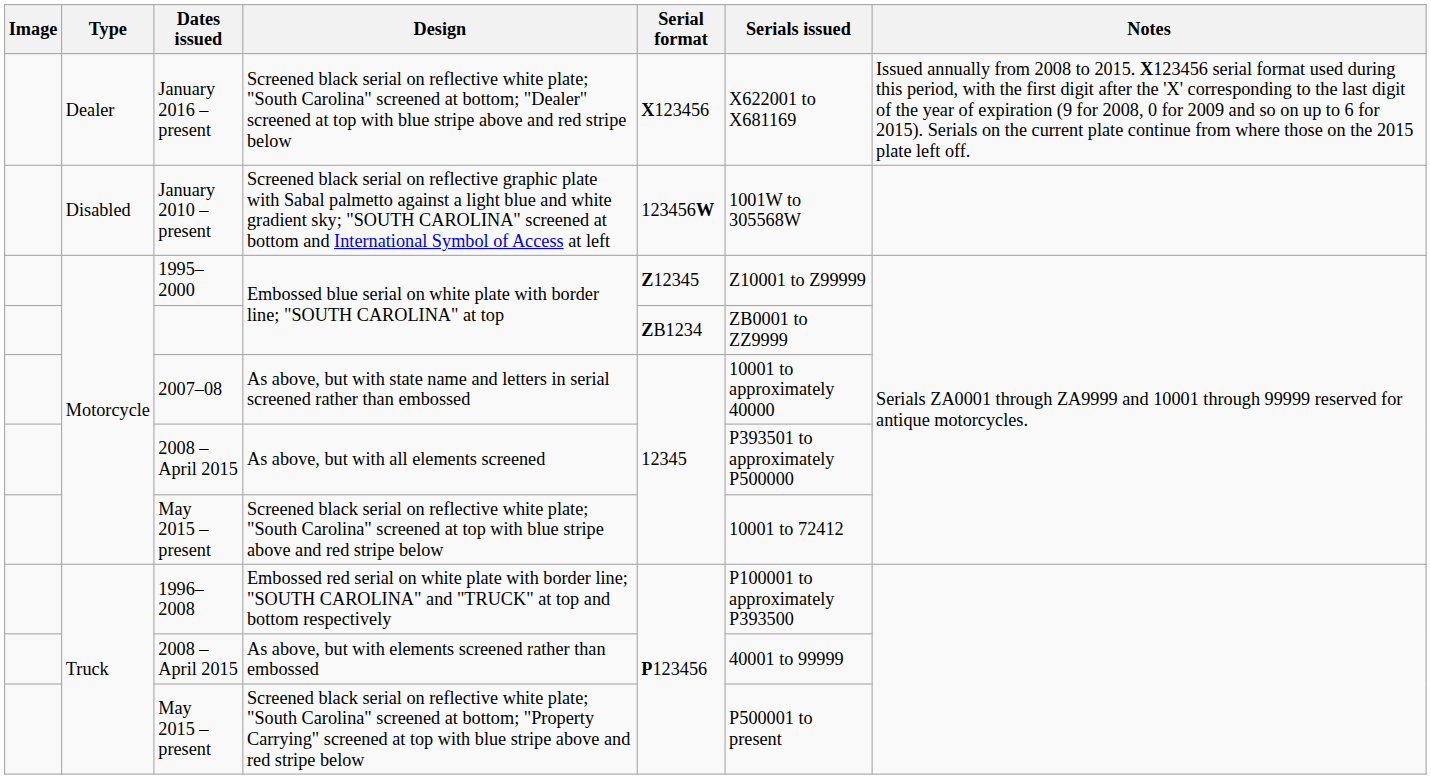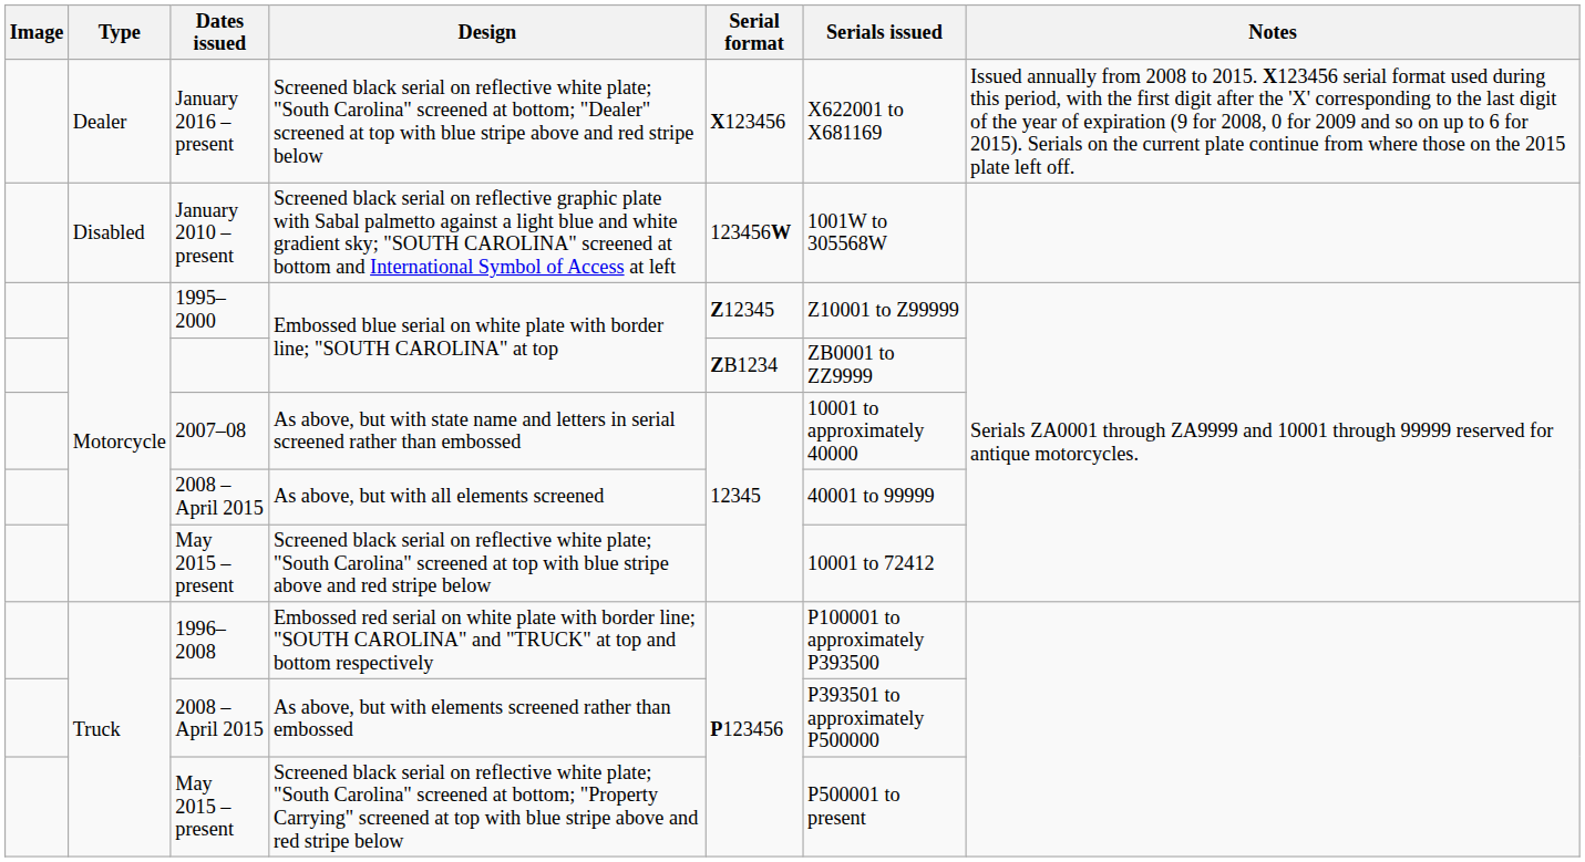As above, but with all elements screened | Serials issued: P393501 to approximately P500000 -> 40001 to 99999
As above, but with elements screened rather than embossed | Serials issued: 40001 to 99999 -> P393501 to approximately P500000
